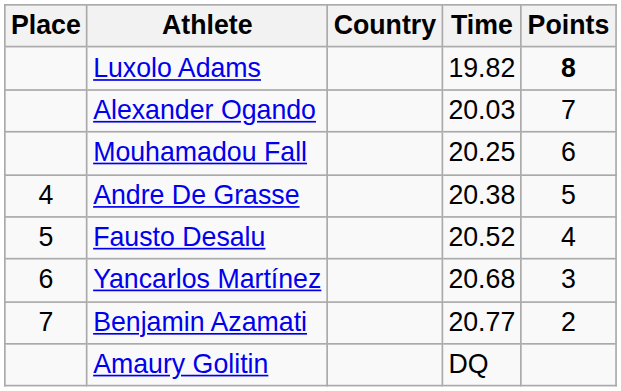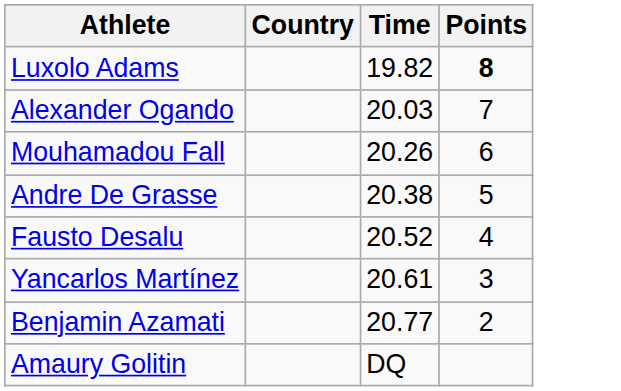- column: Place | 4 | 5 | 6 | 7
Mouhamadou Fall | Time: 20.25 -> 20.26
Yancarlos Martínez | Time: 20.68 -> 20.61
